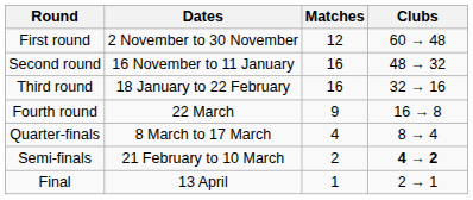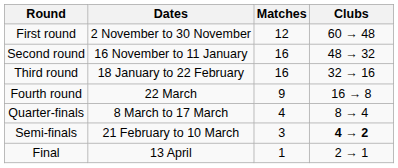Semi-finals | Matches: 2 -> 3
